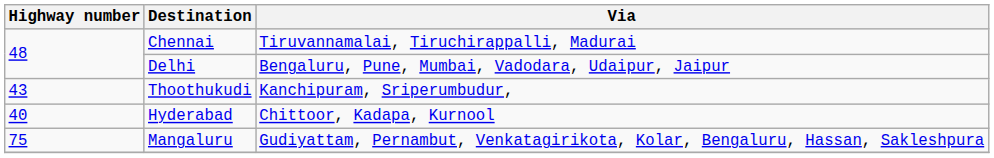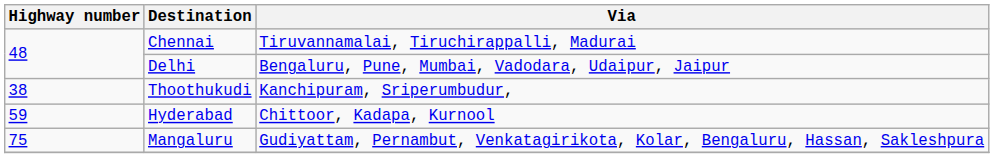Thoothukudi | Highway number: 43 -> 38
Hyderabad | Highway number: 40 -> 59
